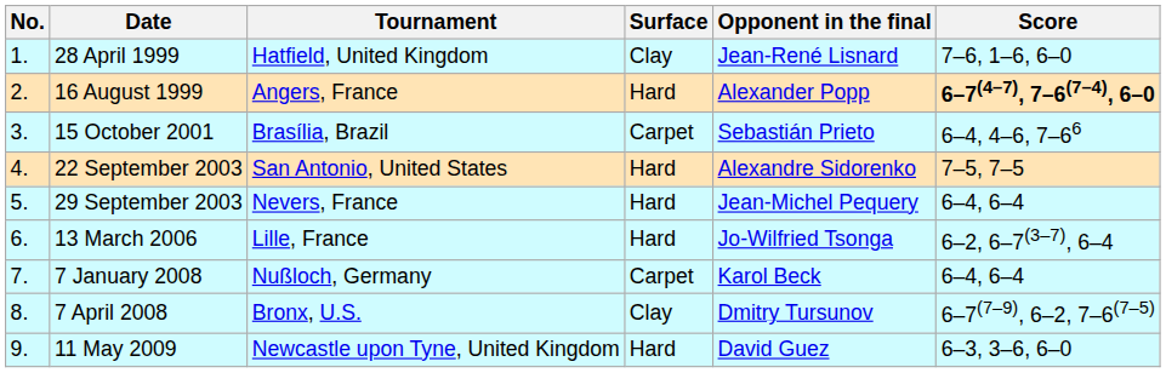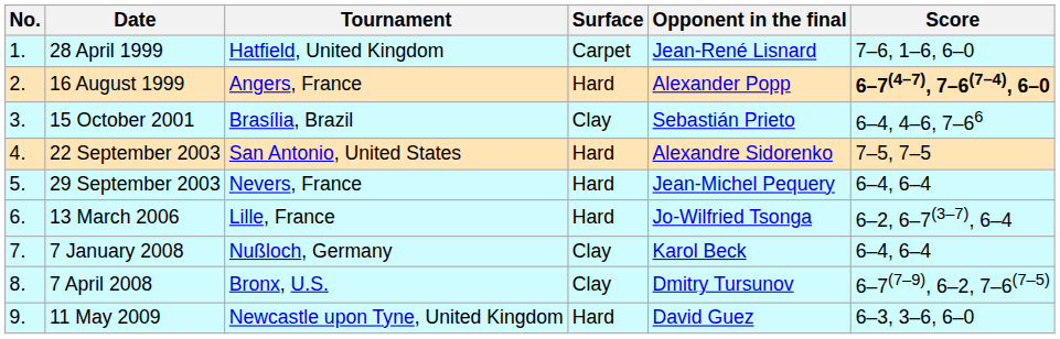28 April 1999 | Surface: Clay -> Carpet
15 October 2001 | Surface: Carpet -> Clay
7 January 2008 | Surface: Carpet -> Clay
